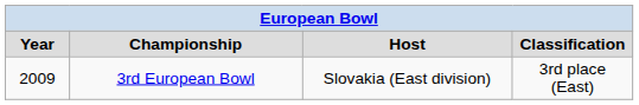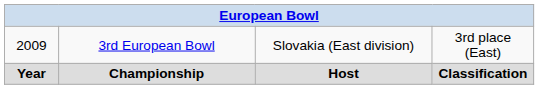rows swapped: Year <-> 2009
